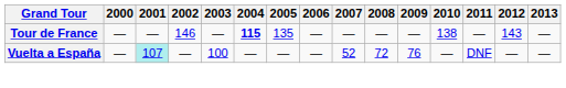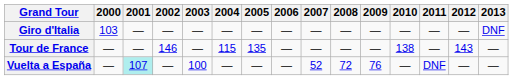+ row: Giro d'Italia | 103 | — | — | — | — | — | — | — | — | — | — | — | — | DNF
Tour de France | 2004: bold -> normal
